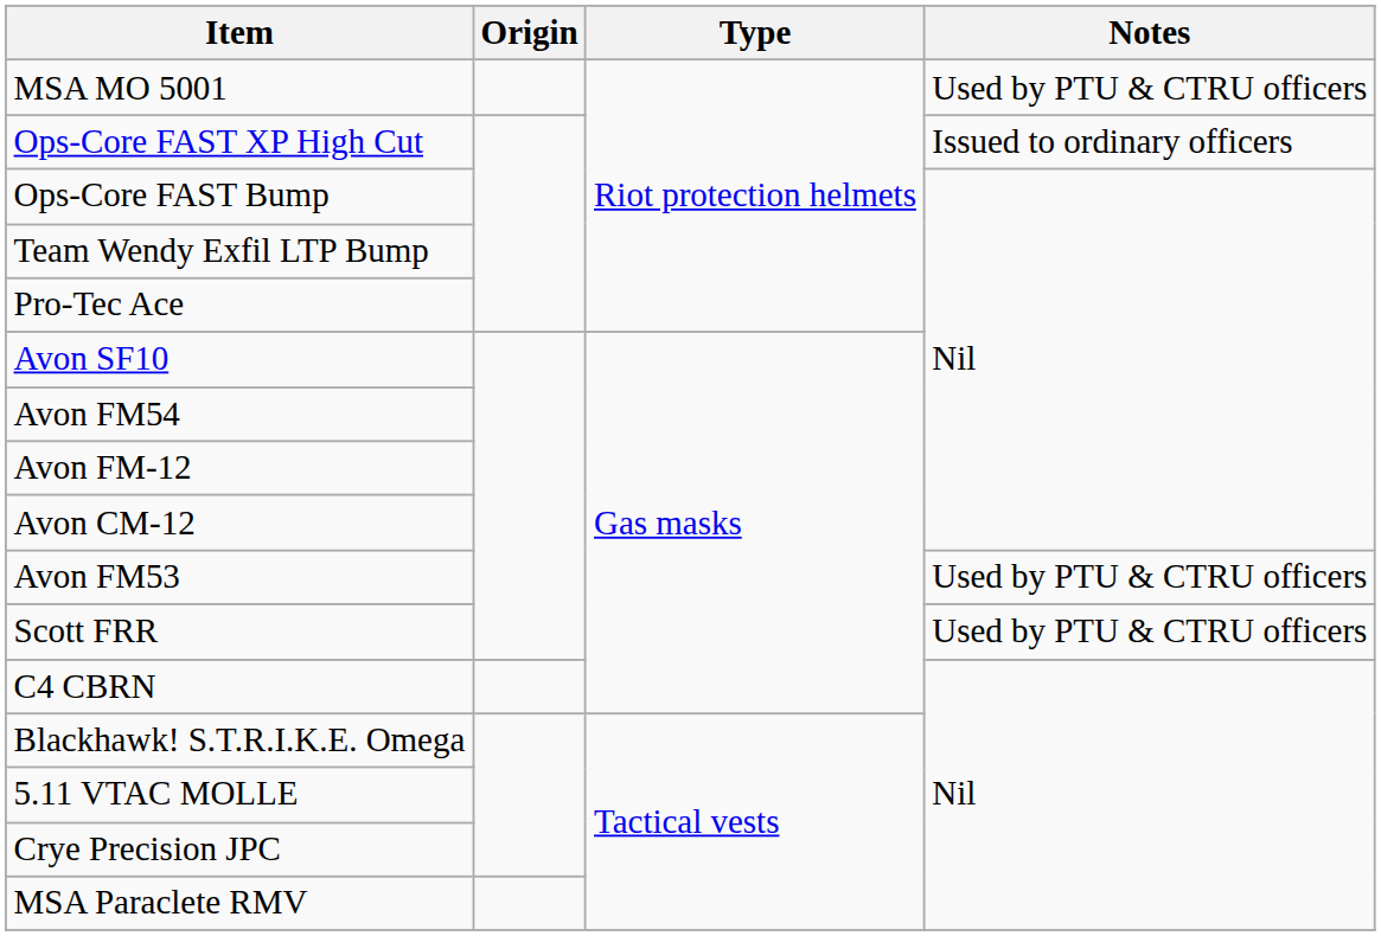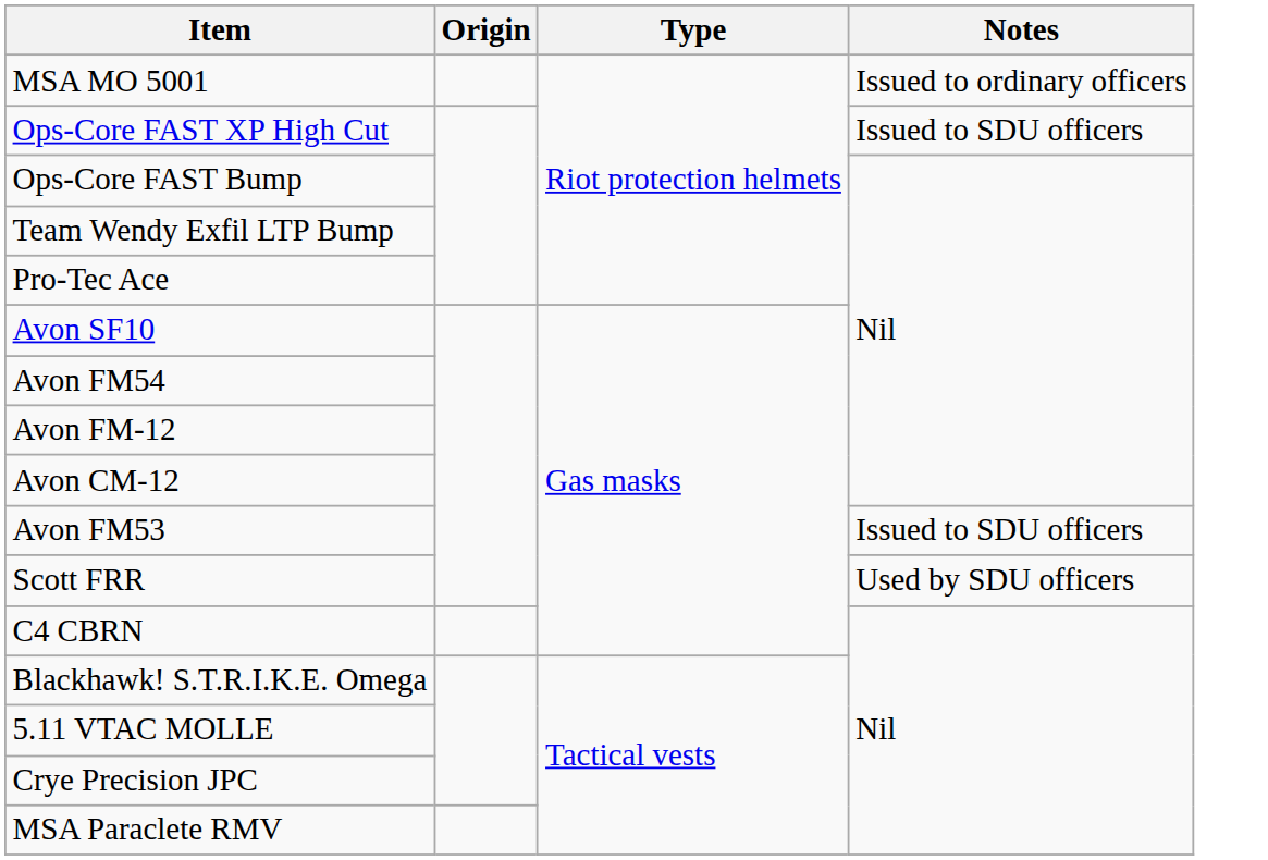MSA MO 5001 | Notes: Used by PTU & CTRU officers -> Issued to ordinary officers
Ops-Core FAST XP High Cut | Notes: Issued to ordinary officers -> Issued to SDU officers
Avon FM53 | Notes: Used by PTU & CTRU officers -> Issued to SDU officers
Scott FRR | Notes: Used by PTU & CTRU officers -> Used by SDU officers
